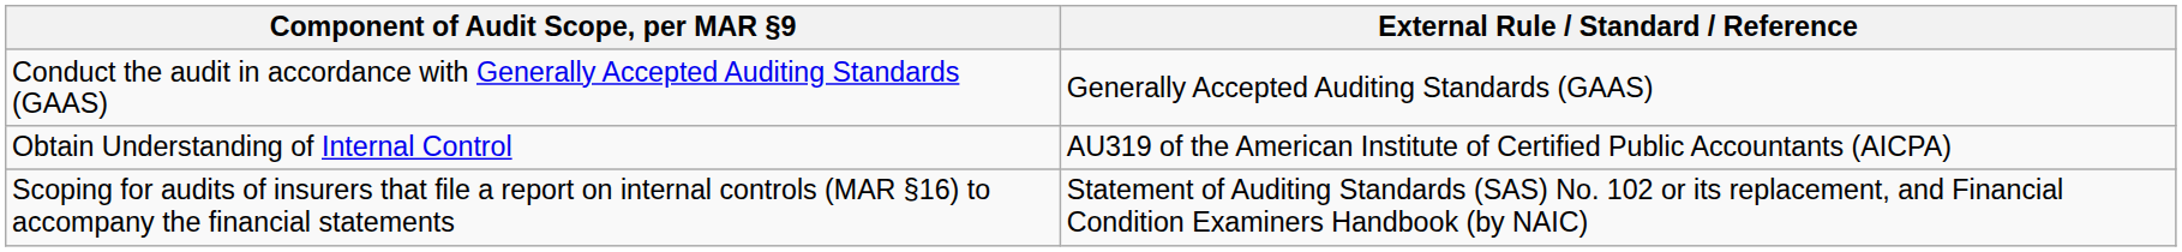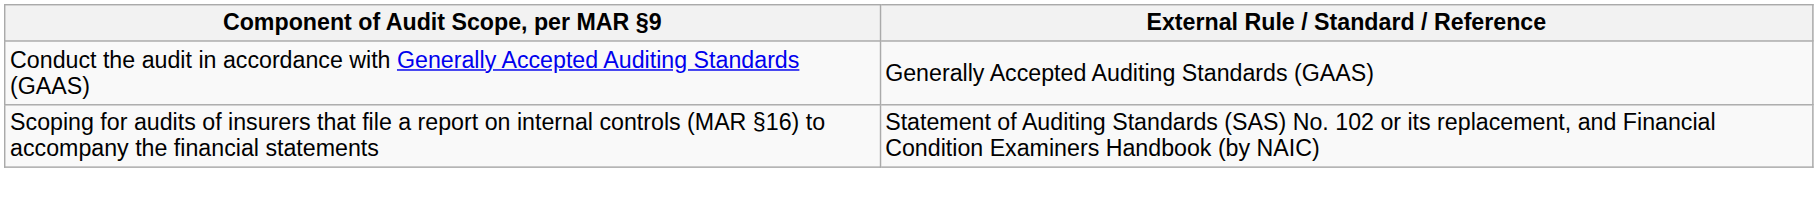- row: Obtain Understanding of Internal Control | AU319 of the American Institute of Certified Public Accountants (AICPA)
